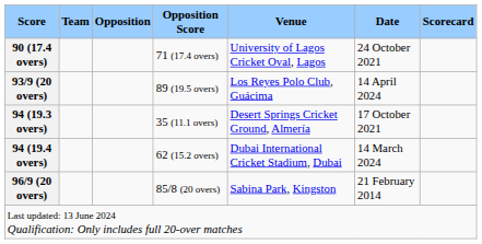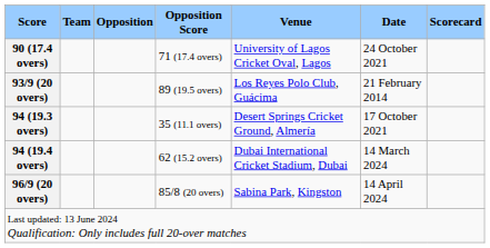93/9 (20 overs) | Date: 14 April 2024 -> 21 February 2014
96/9 (20 overs) | Date: 21 February 2014 -> 14 April 2024
